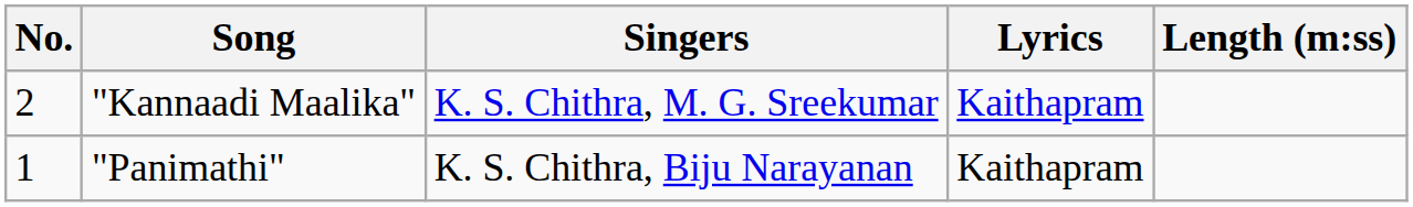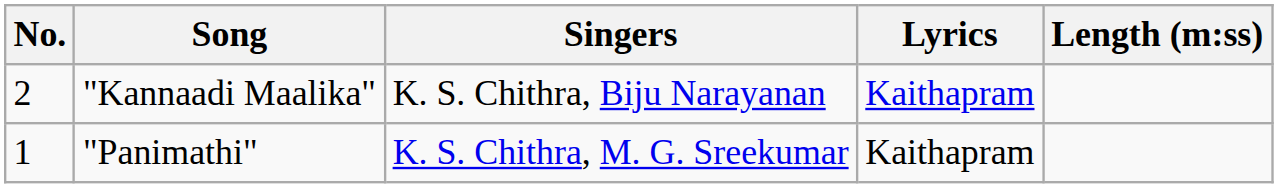"Kannaadi Maalika" | Singers: K. S. Chithra, M. G. Sreekumar -> K. S. Chithra, Biju Narayanan
"Panimathi" | Singers: K. S. Chithra, Biju Narayanan -> K. S. Chithra, M. G. Sreekumar
